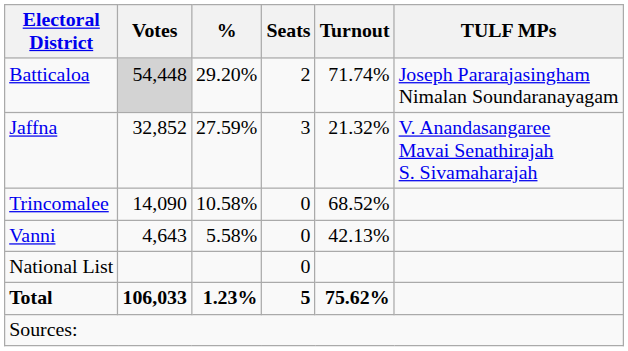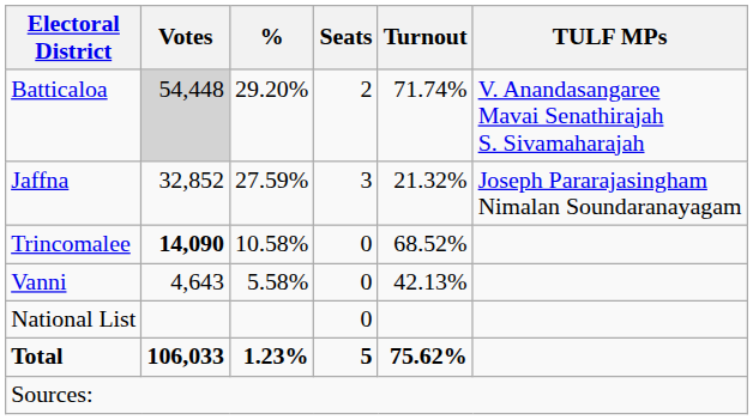Batticaloa | TULF MPs: Joseph Pararajasingham Nimalan Soundaranayagam -> V. Anandasangaree Mavai Senathirajah S. Sivamaharajah
Jaffna | TULF MPs: V. Anandasangaree Mavai Senathirajah S. Sivamaharajah -> Joseph Pararajasingham Nimalan Soundaranayagam
Trincomalee | Votes: normal -> bold
